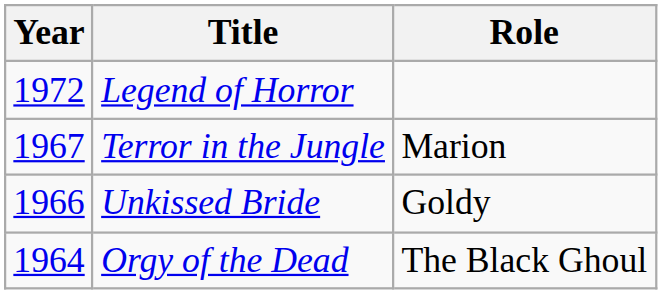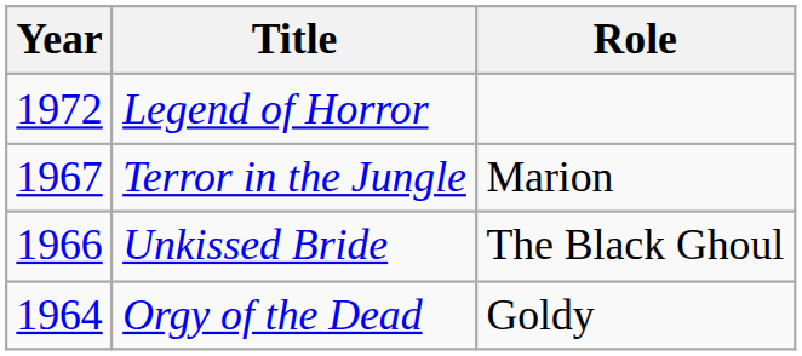Unkissed Bride | Role: Goldy -> The Black Ghoul
Orgy of the Dead | Role: The Black Ghoul -> Goldy
